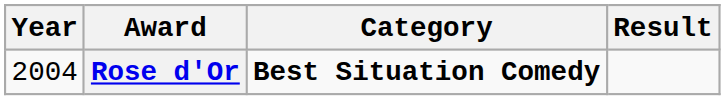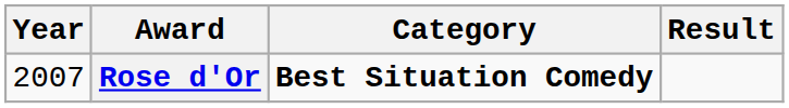Rose d'Or | Year: 2004 -> 2007
